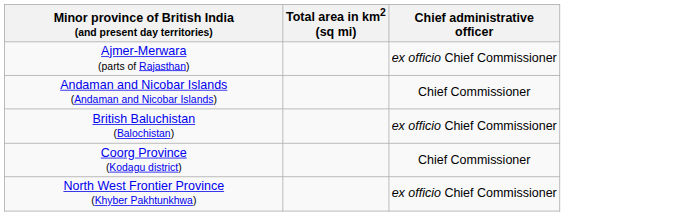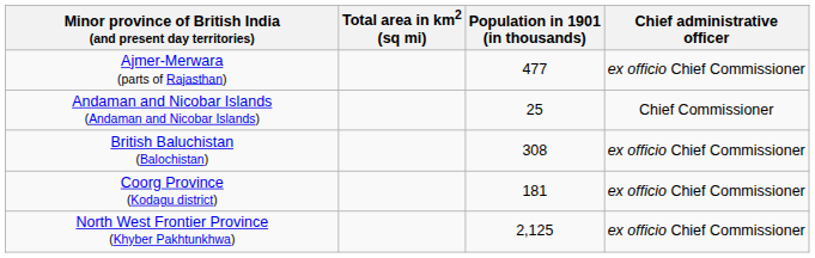+ column: Population in 1901 (in thousands) | 477 | 25 | 308 | 181 | 2,125
Coorg Province (Kodagu district) | Chief administrative officer: Chief Commissioner -> ex officio Chief Commissioner
